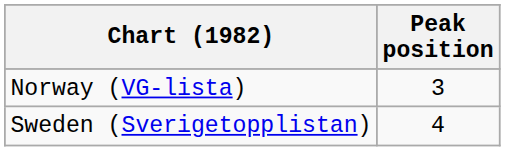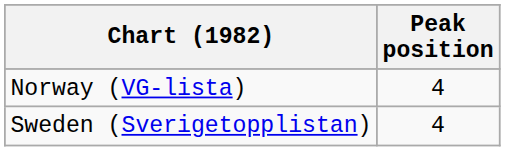Norway (VG-lista) | Peak position: 3 -> 4
